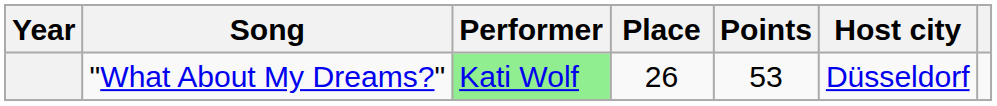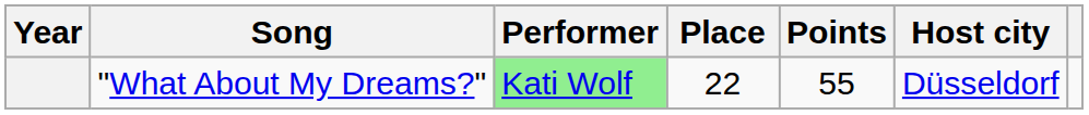"What About My Dreams?" | Place: 26 -> 22
"What About My Dreams?" | Points: 53 -> 55
